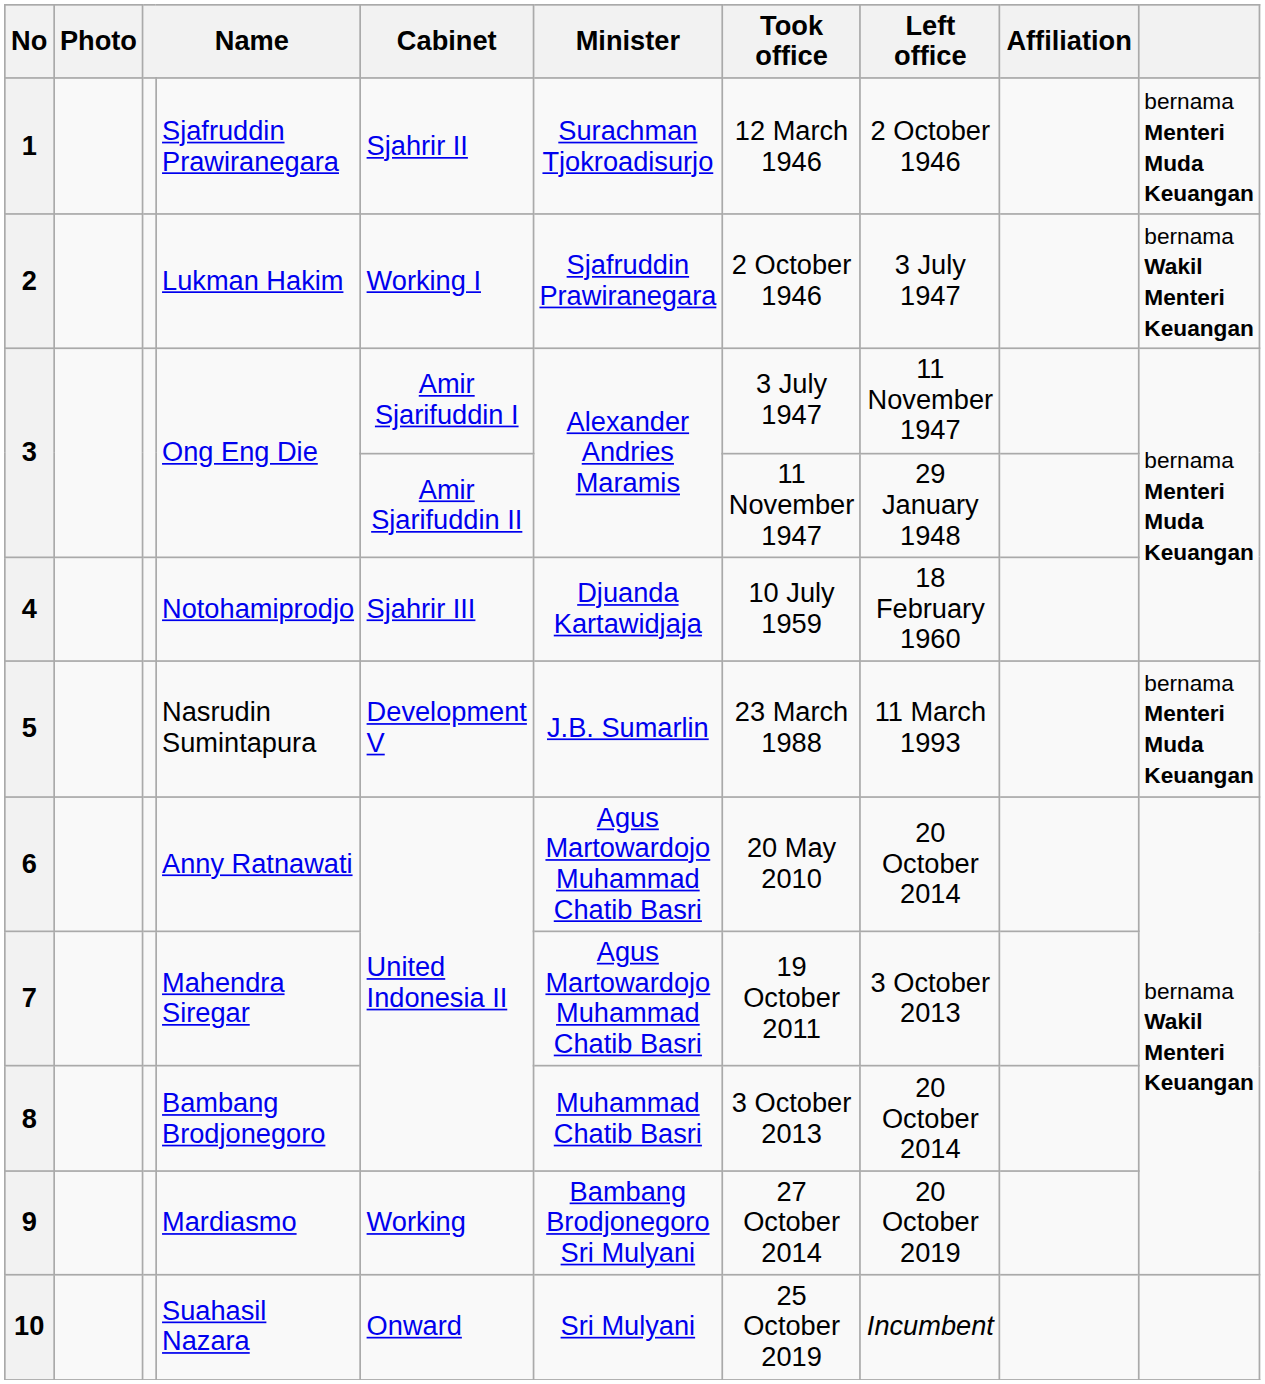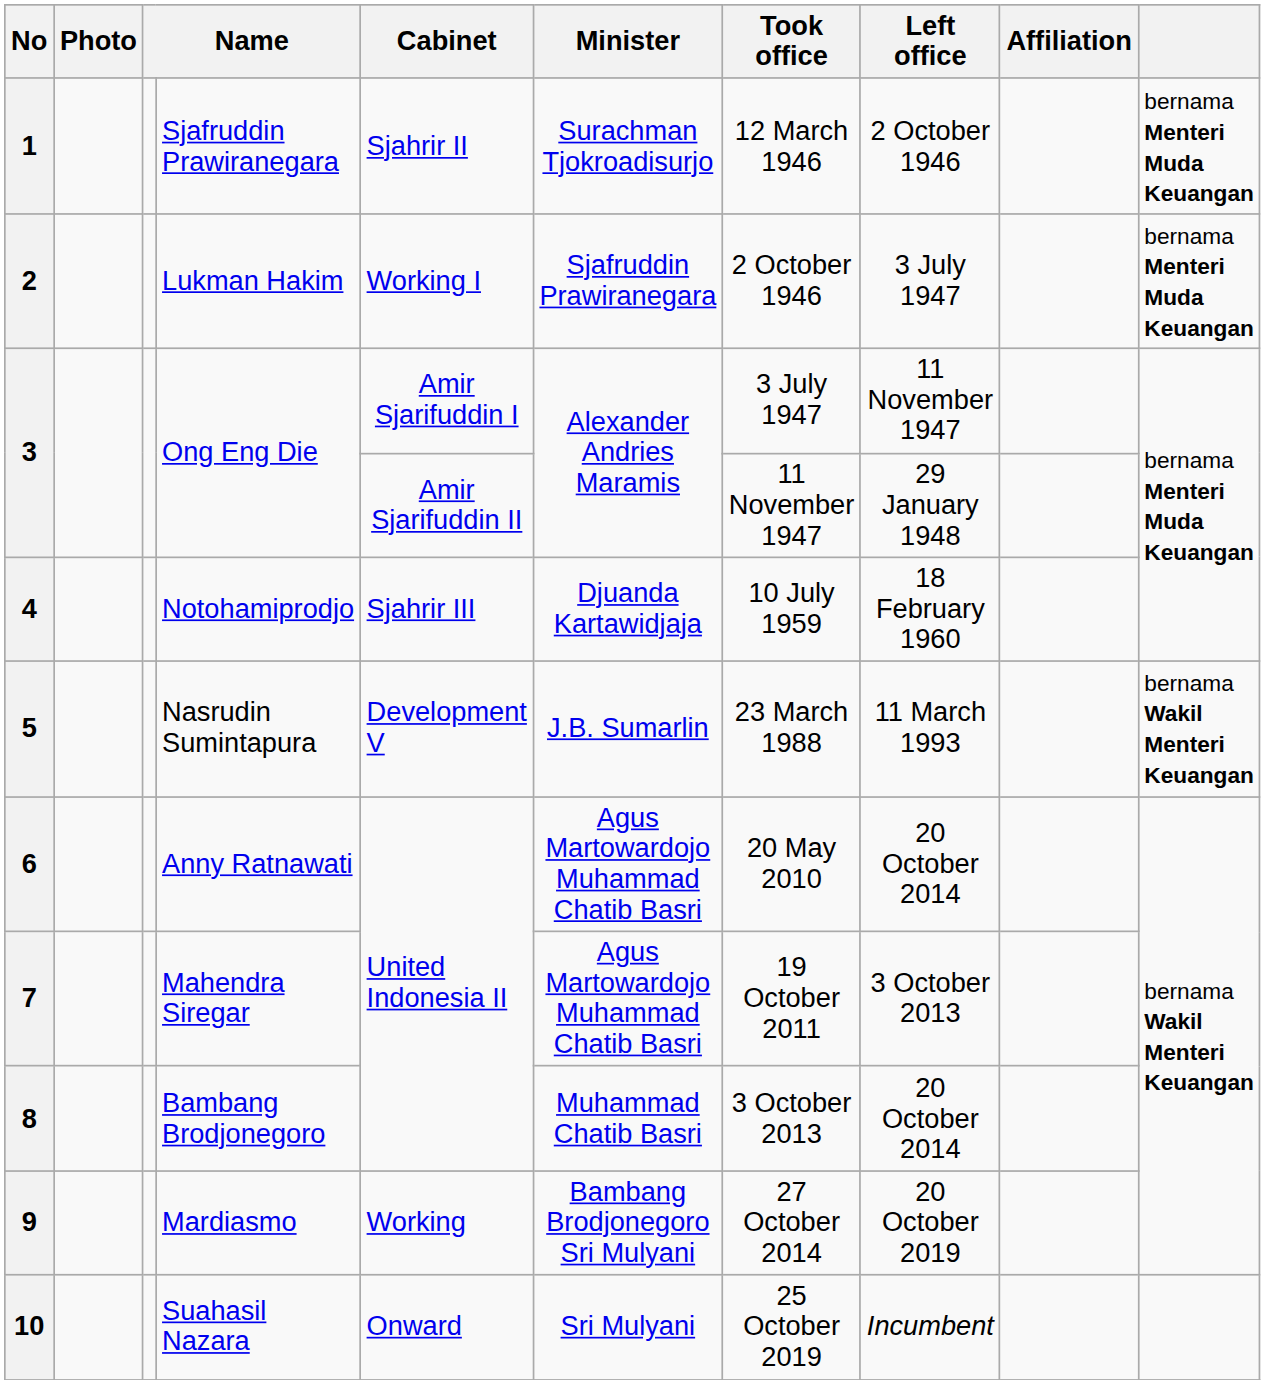2 | column 10: bernama Wakil Menteri Keuangan -> bernama Menteri Muda Keuangan
5 | column 10: bernama Menteri Muda Keuangan -> bernama Wakil Menteri Keuangan
